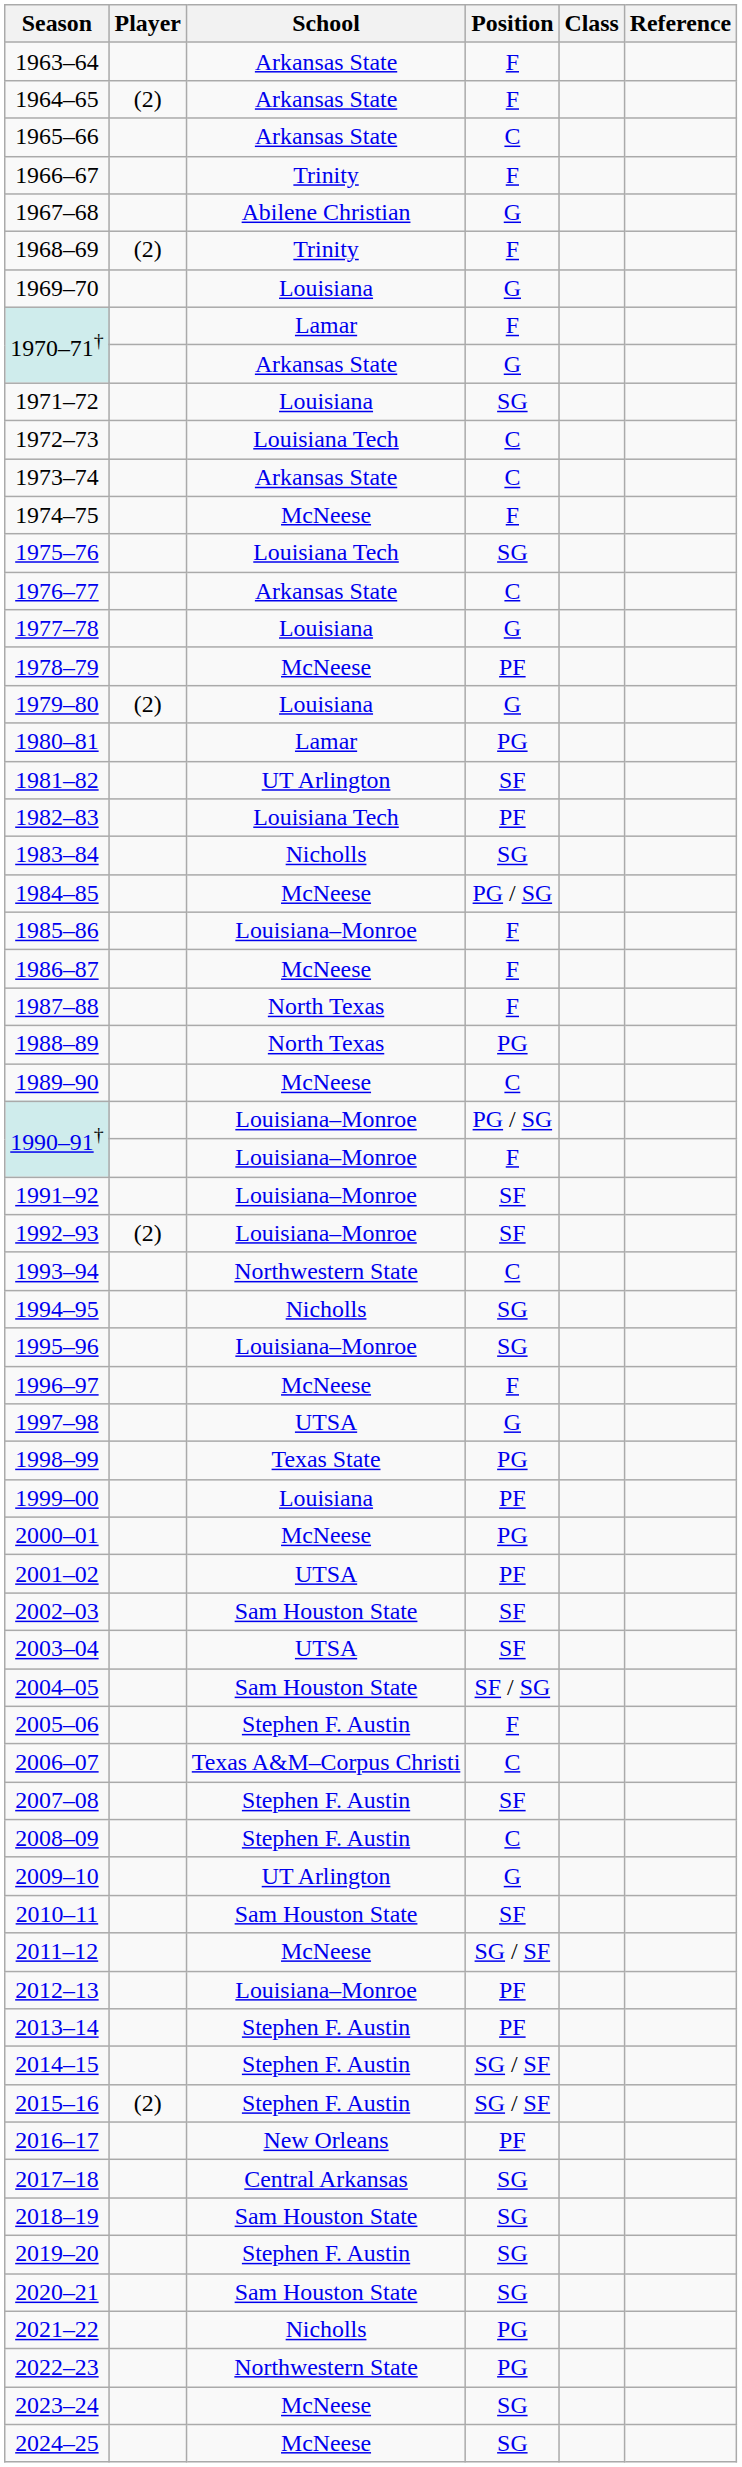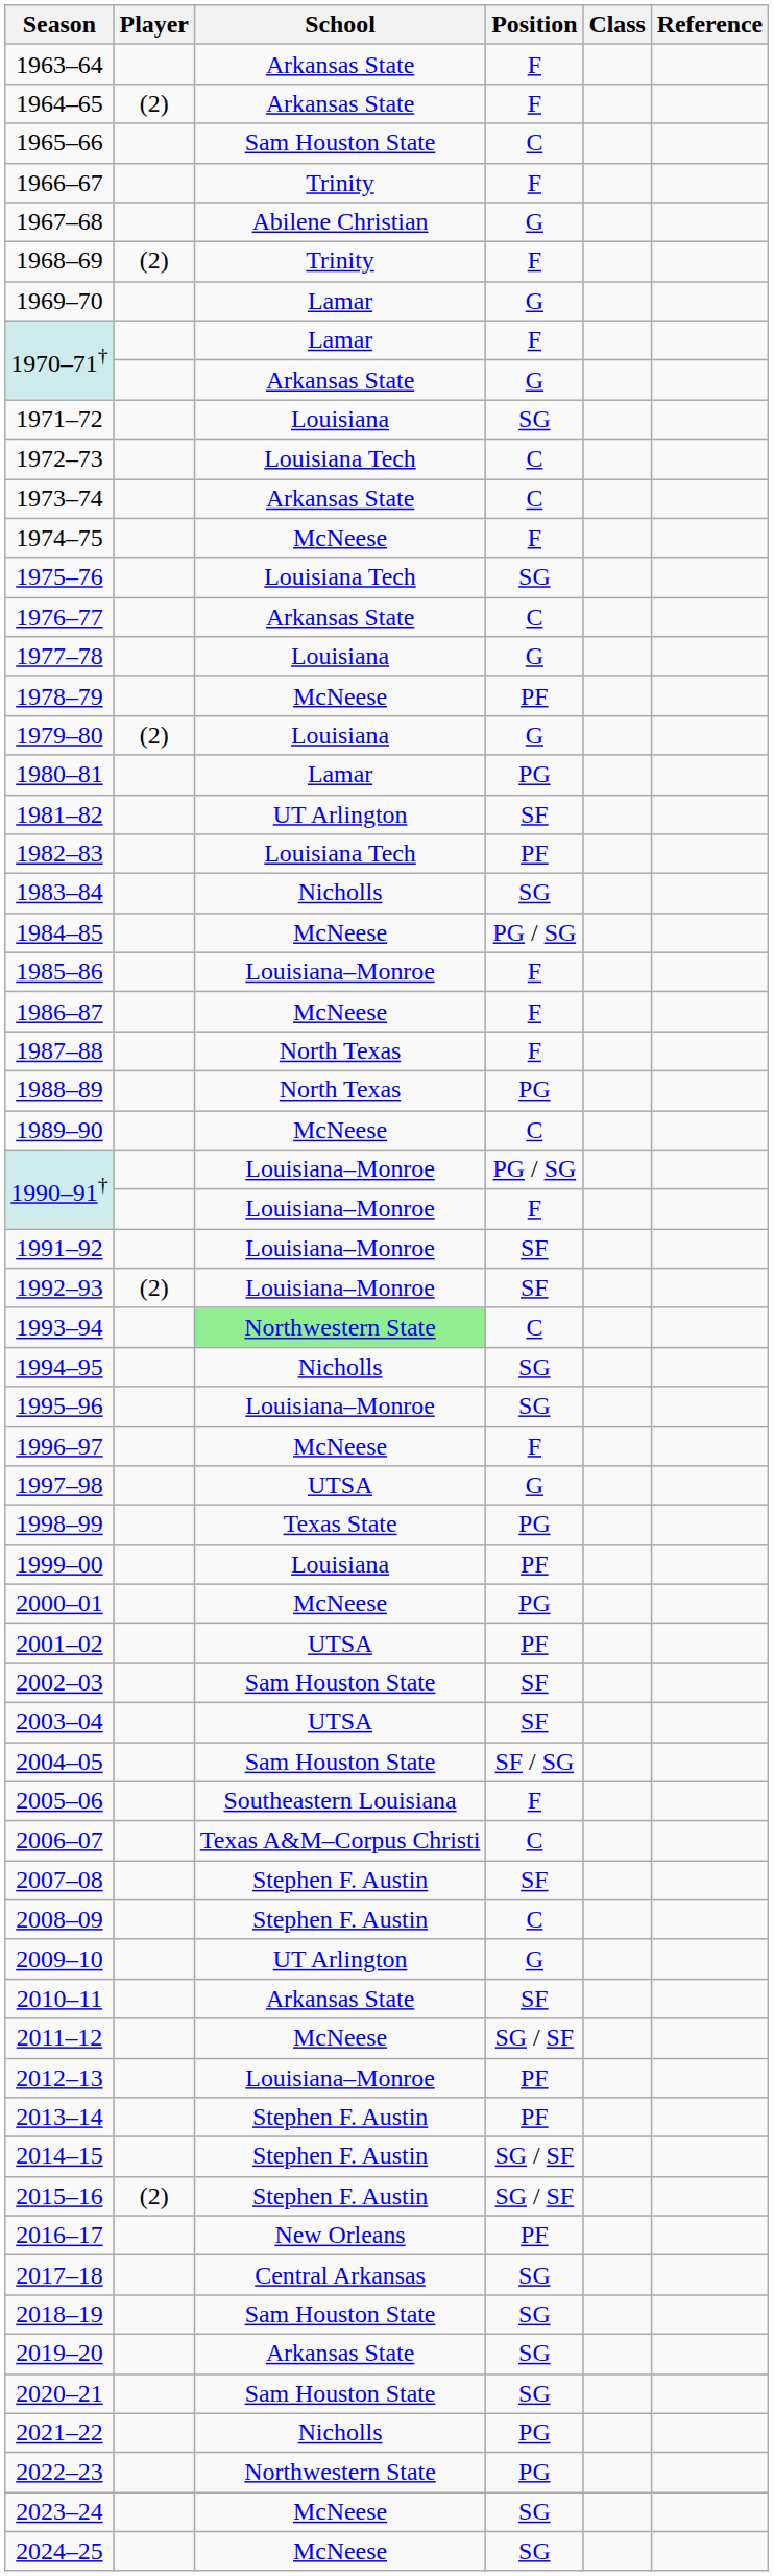1965–66 | School: Arkansas State -> Sam Houston State
1969–70 | School: Louisiana -> Lamar
1993–94 | School: no background -> lightgreen background
2005–06 | School: Stephen F. Austin -> Southeastern Louisiana
2010–11 | School: Sam Houston State -> Arkansas State
2019–20 | School: Stephen F. Austin -> Arkansas State
